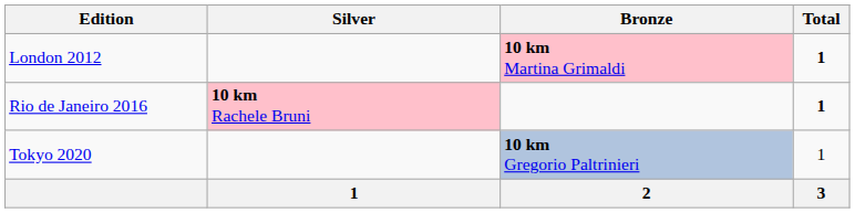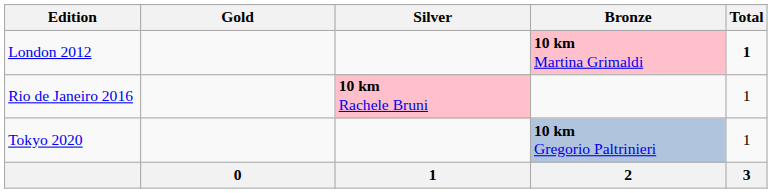+ column: Gold | 0
Rio de Janeiro 2016 | Total: bold -> normal
